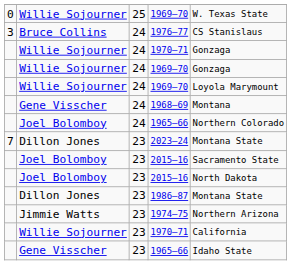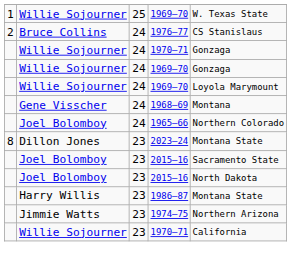25 / 1969–70 | column 1: 0 -> 1
1976–77 | column 1: 3 -> 2
2023–24 | column 1: 7 -> 8
1986–87 | column 2: Dillon Jones -> Harry Willis
- row: Gene Visscher | 23 | 1965–66 | Idaho State
